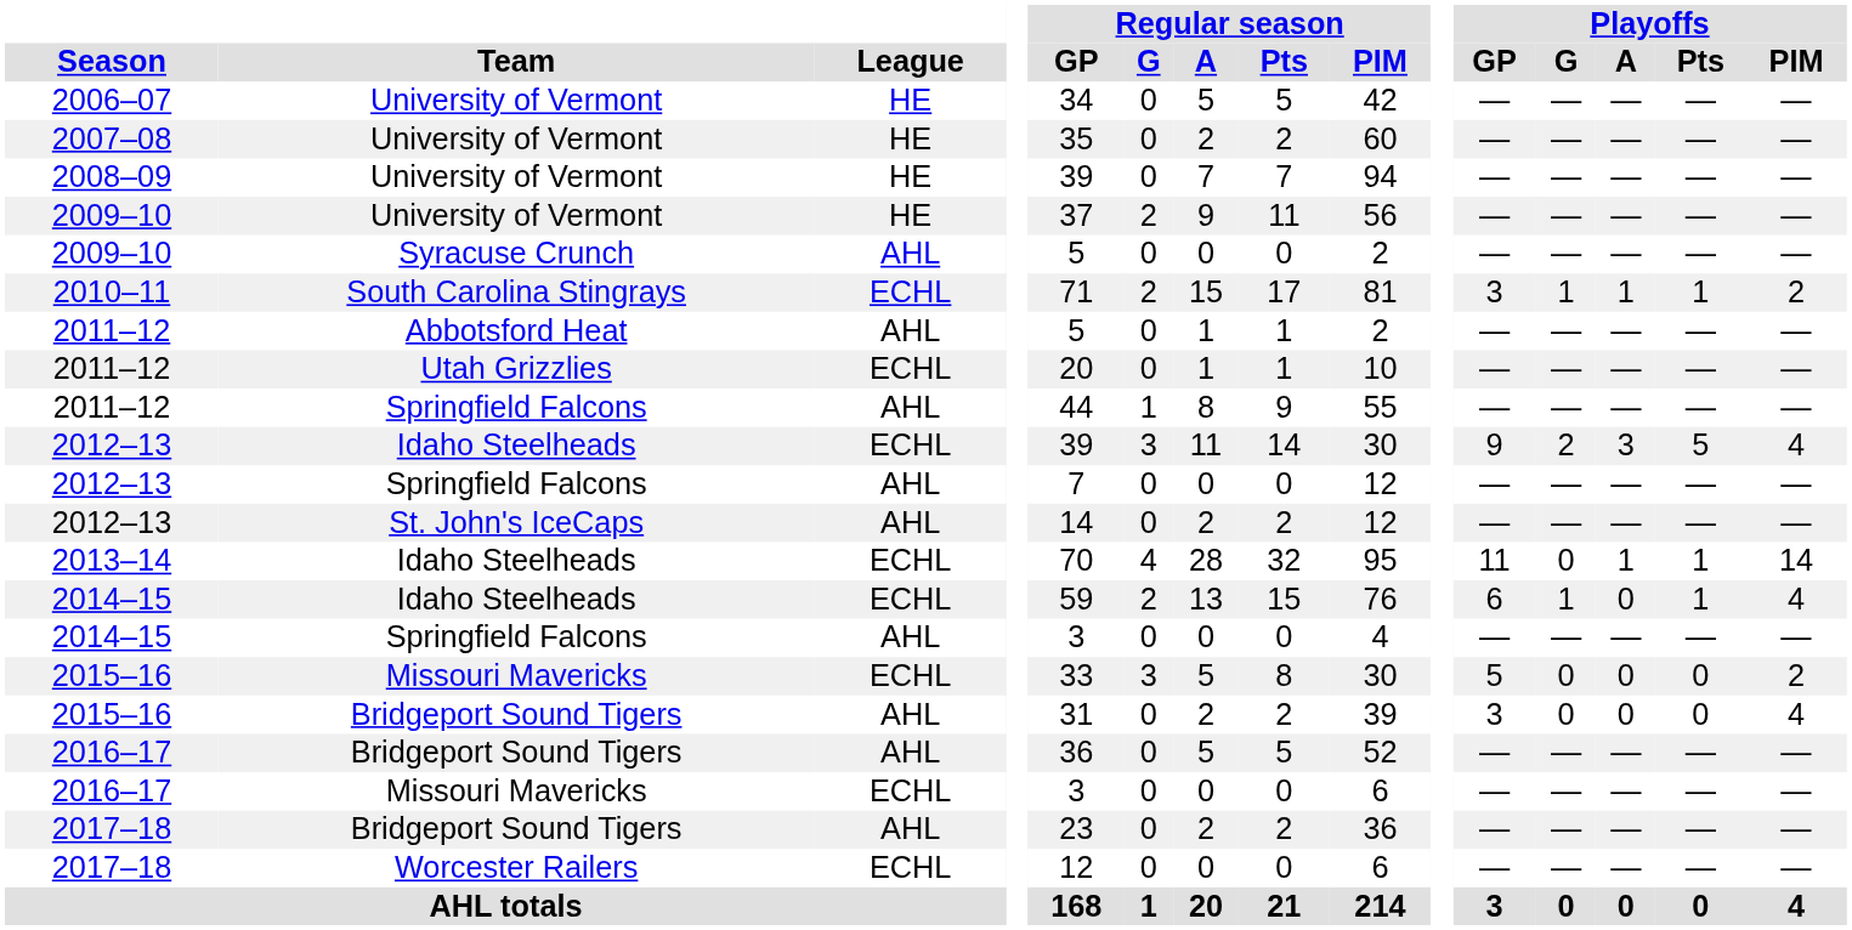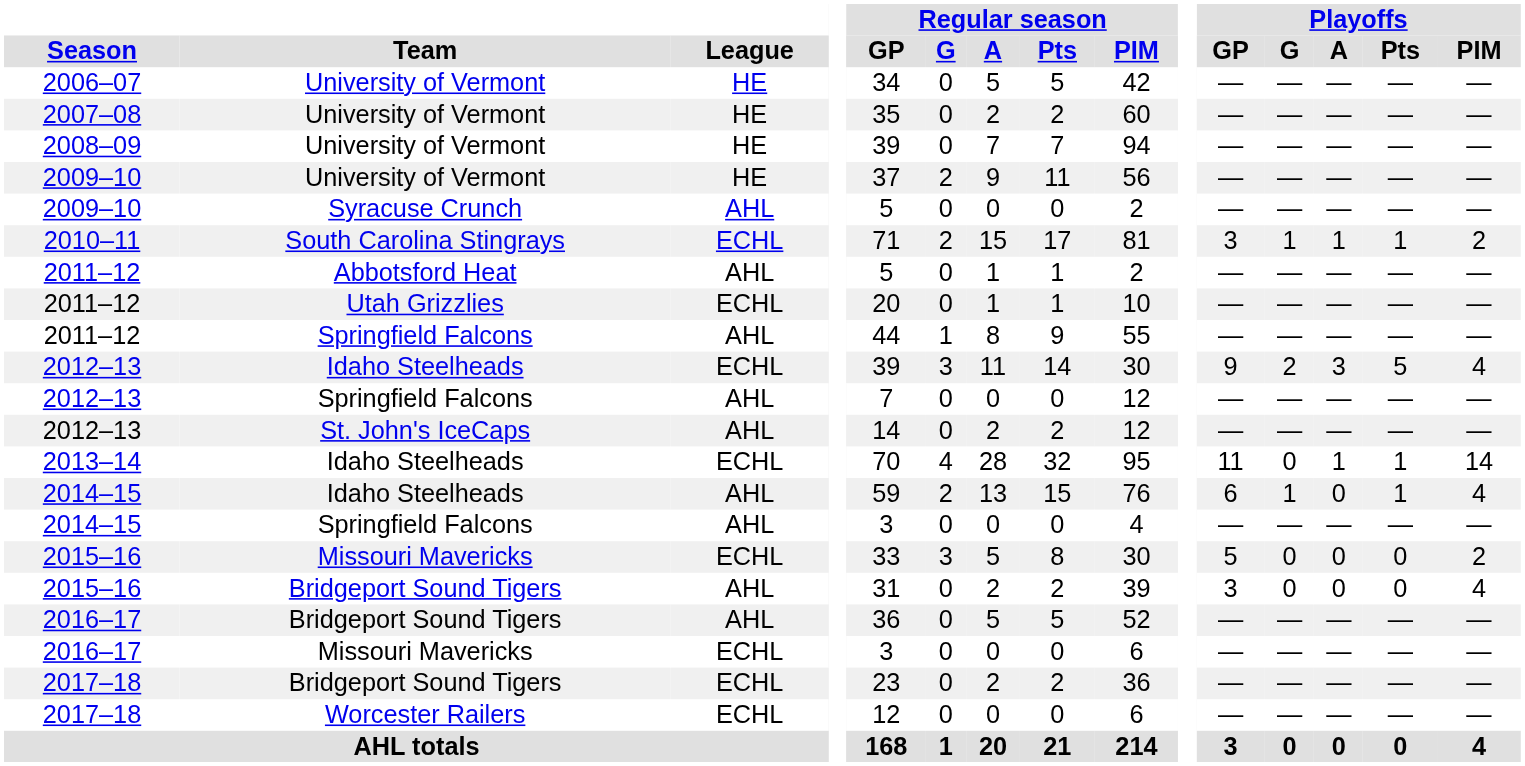2014–15 / Idaho Steelheads | League: ECHL -> AHL
2017–18 / Bridgeport Sound Tigers | League: AHL -> ECHL
